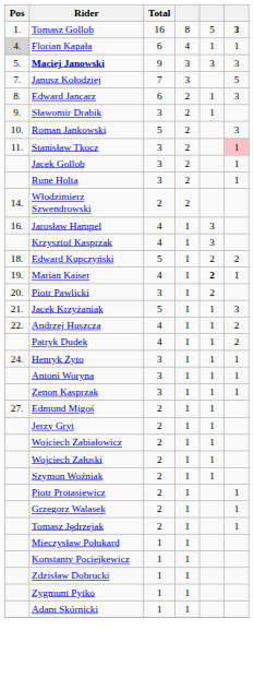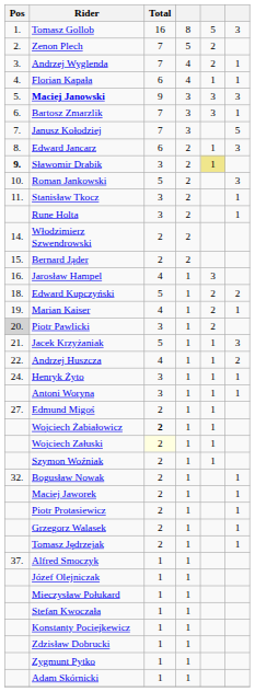Tomasz Gollob | column 6: bold -> normal
+ row: 2. | Zenon Plech | 7 | 5 | 2
+ row: 3. | Andrzej Wyglenda | 7 | 4 | 2 | 1
Florian Kapała | Pos: lightgrey background -> no background
+ row: 6. | Bartosz Zmarzlik | 7 | 3 | 3 | 1
Sławomir Drabik | Pos: normal -> bold
Sławomir Drabik | column 5: no background -> khaki background
Stanisław Tkocz | column 6: pink background -> no background
- row: Jacek Gollob | 3 | 2 | 1
+ row: 15. | Bernard Jąder | 2 | 2
- row: Krzysztof Kasprzak | 4 | 1 | 3
Marian Kaiser | column 5: bold -> normal
Piotr Pawlicki | Pos: no background -> lightgrey background
- row: Patryk Dudek | 4 | 1 | 1 | 2
- row: Zenon Kasprzak | 3 | 1 | 1 | 1
- row: Jerzy Gryt | 2 | 1 | 1
Wojciech Żabiałowicz | Total: normal -> bold
Wojciech Załuski | Total: no background -> lightyellow background
+ row: 32. | Bogusław Nowak | 2 | 1 | 1
+ row: Maciej Jaworek | 2 | 1 | 1
+ row: 37. | Alfred Smoczyk | 1 | 1
+ row: Józef Olejniczak | 1 | 1
+ row: Stefan Kwoczała | 1 | 1
